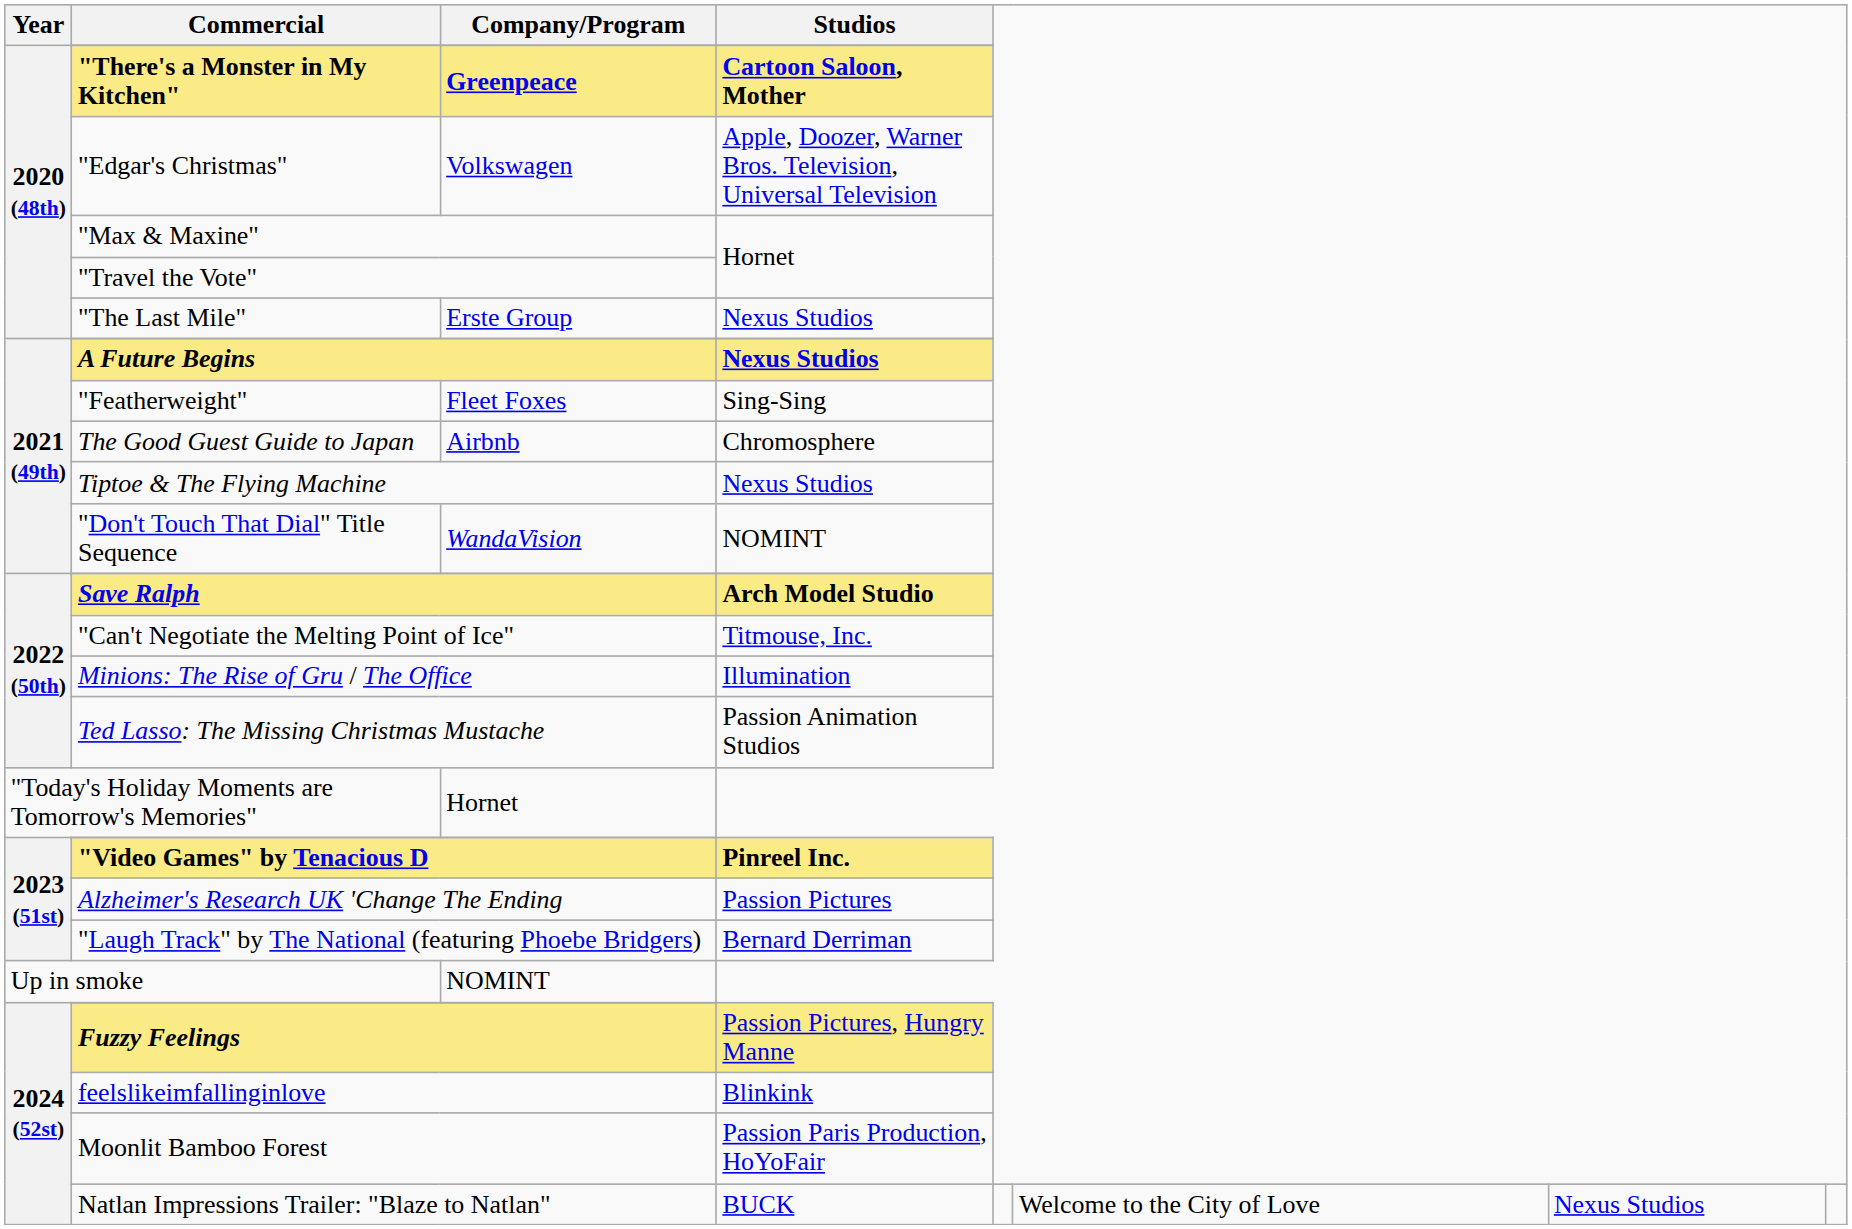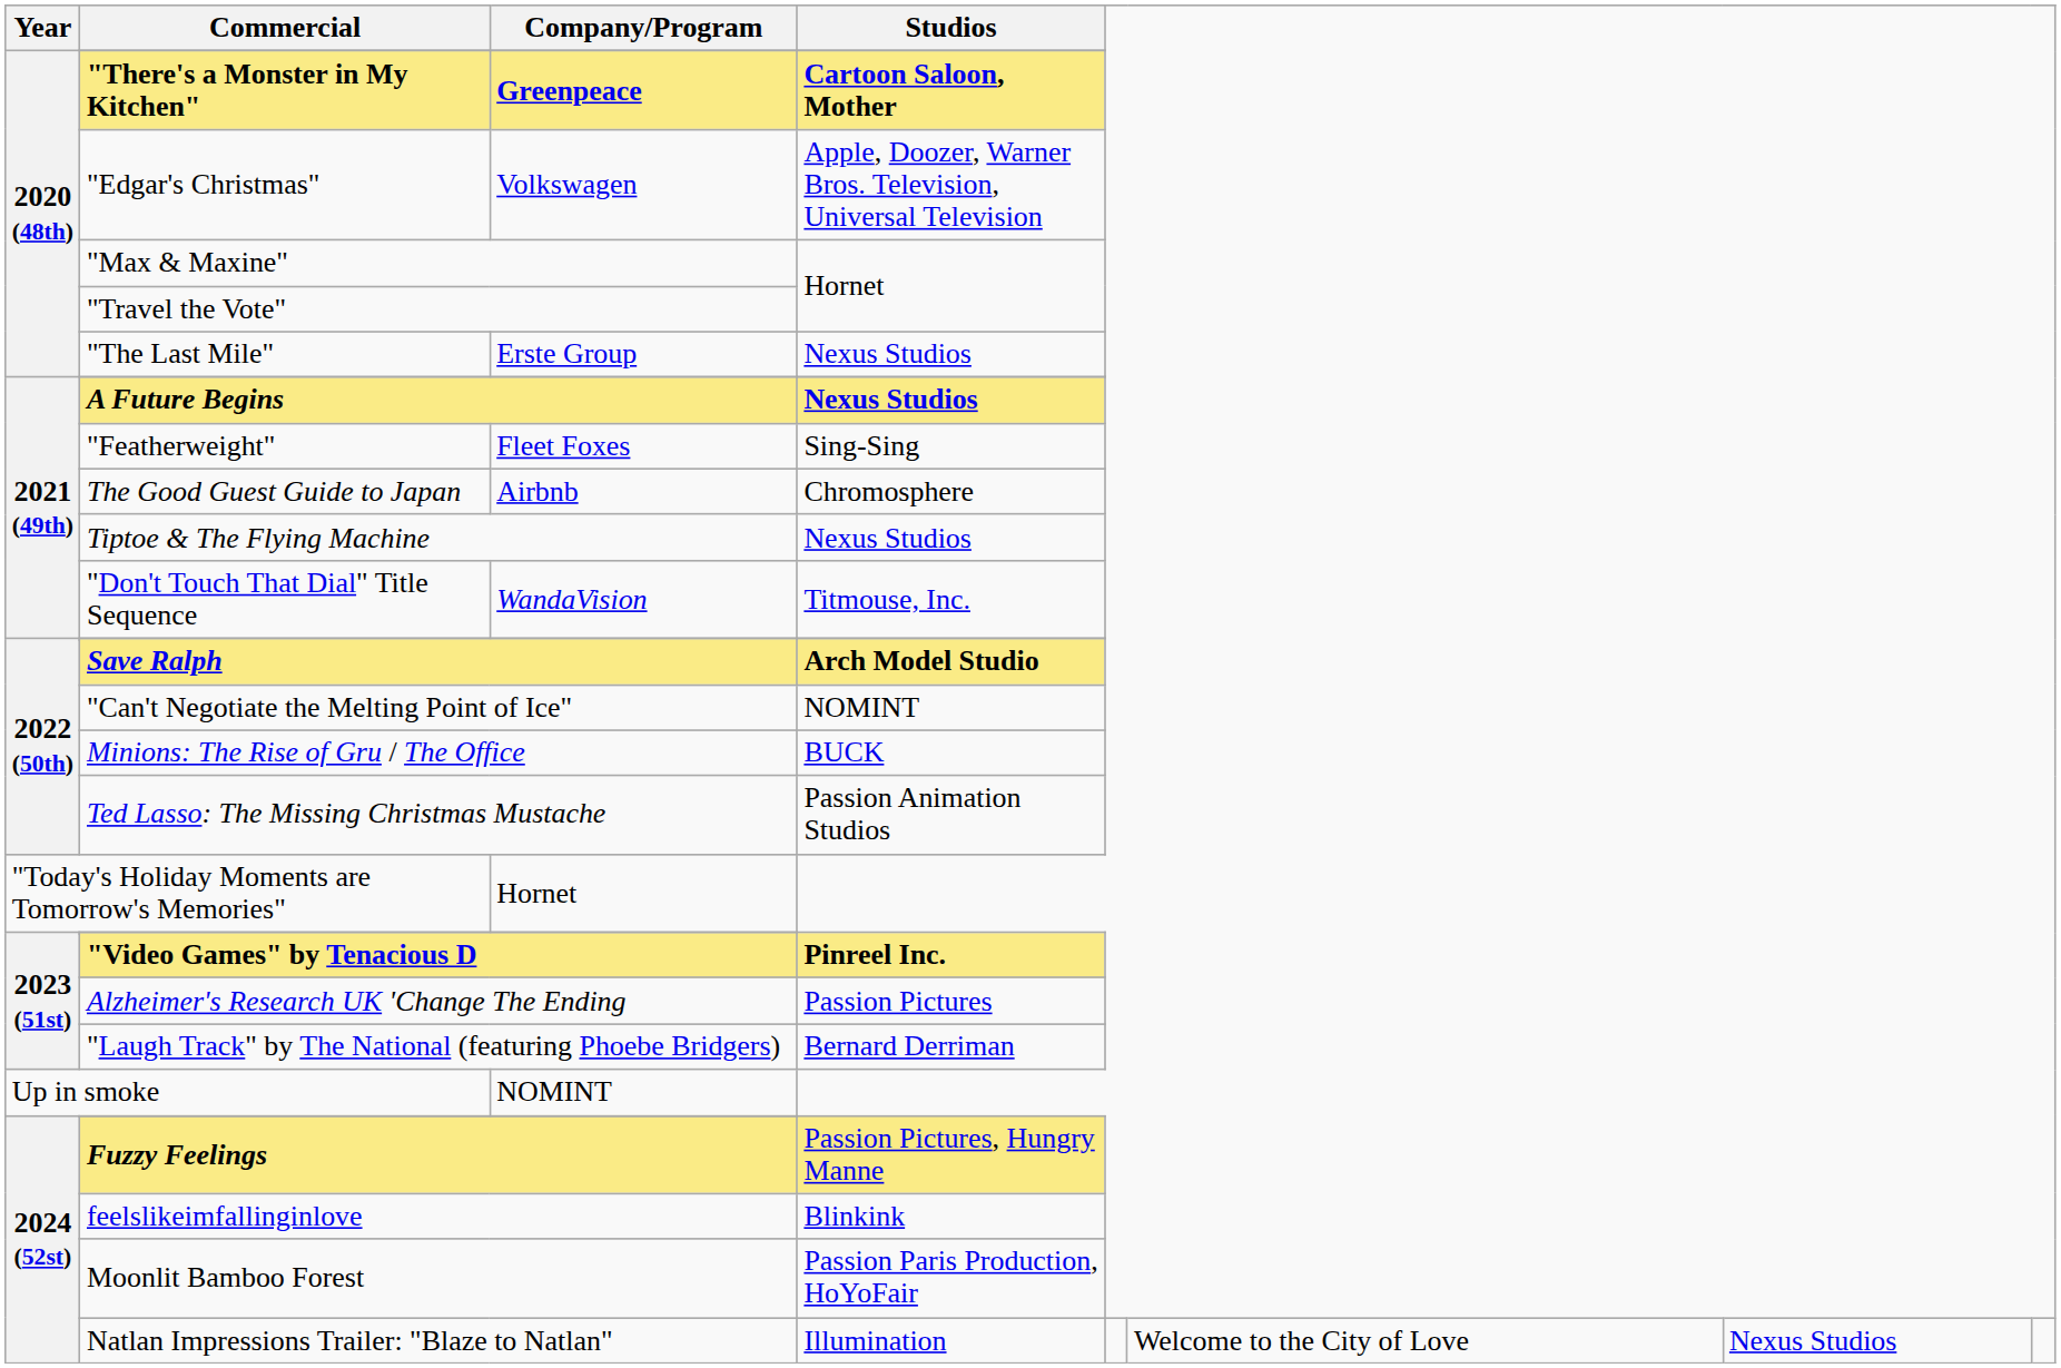"Don't Touch That Dial" Title Sequence | Studios: NOMINT -> Titmouse, Inc.
"Can't Negotiate the Melting Point of Ice" | Studios: Titmouse, Inc. -> NOMINT
Minions: The Rise of Gru / The Office | Studios: Illumination -> BUCK
Natlan Impressions Trailer: "Blaze to Natlan" | Studios: BUCK -> Illumination
